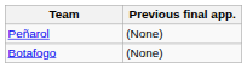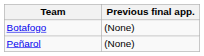rows swapped: Botafogo <-> Peñarol
